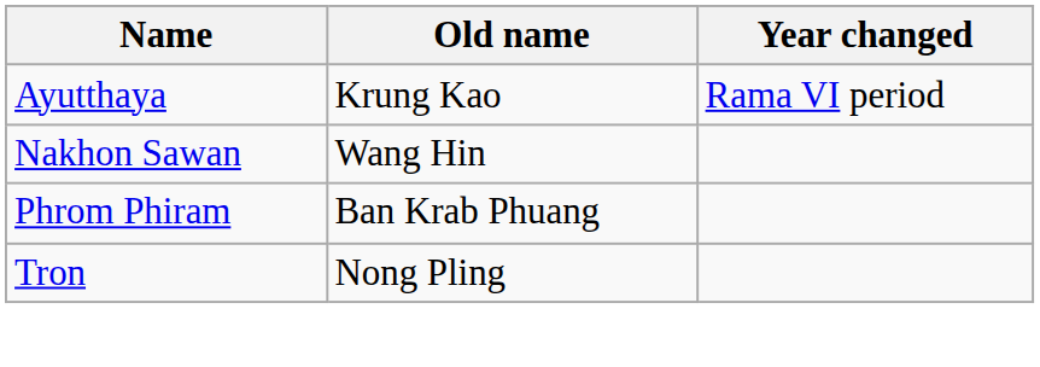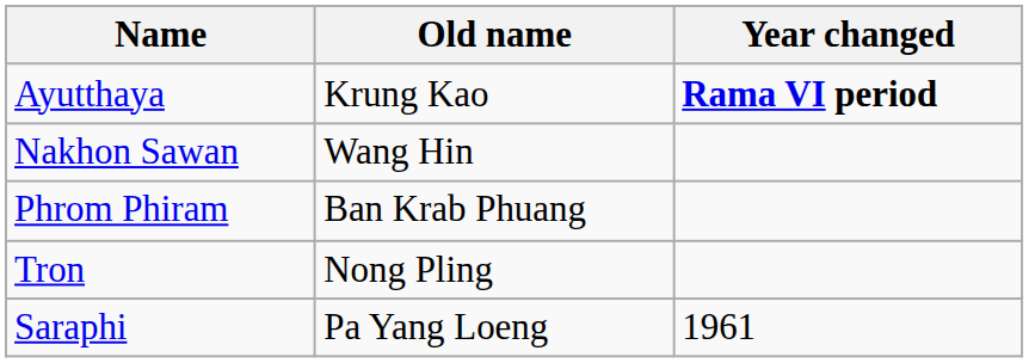Ayutthaya | Year changed: normal -> bold
+ row: Saraphi | Pa Yang Loeng | 1961
